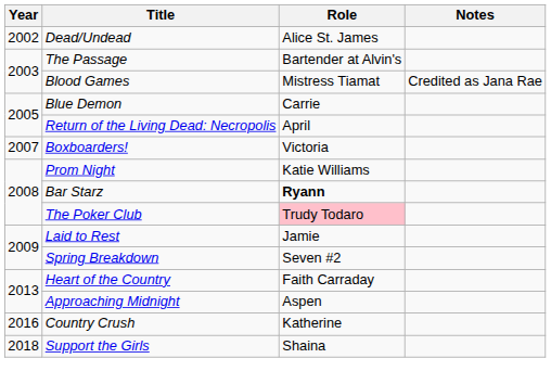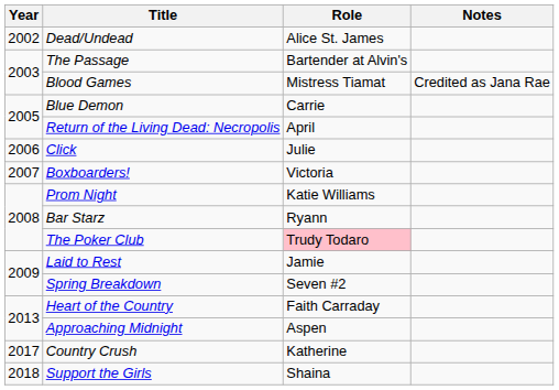+ row: 2006 | Click | Julie
Bar Starz | Role: bold -> normal
Country Crush | Year: 2016 -> 2017
